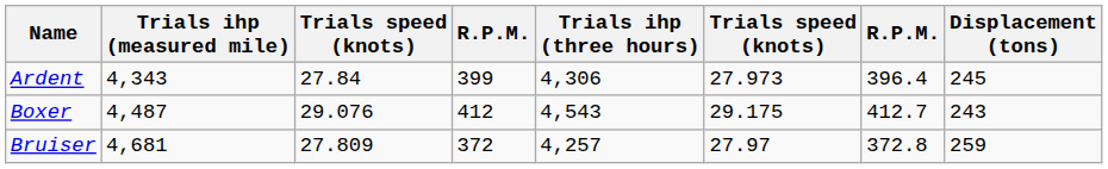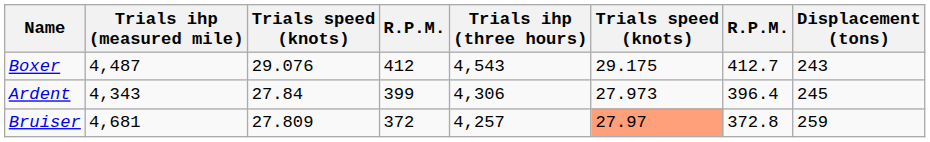rows swapped: Ardent <-> Boxer
Bruiser | column 6: no background -> lightsalmon background
